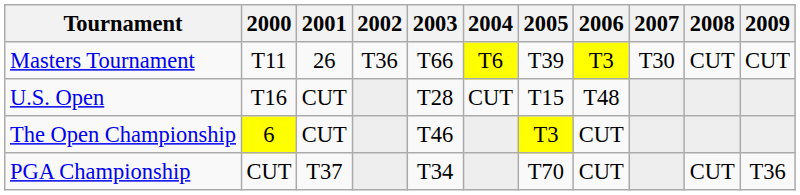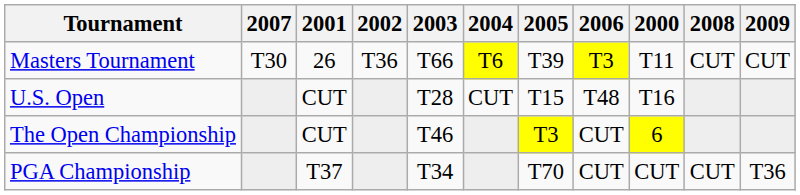columns swapped: 2000 <-> 2007
